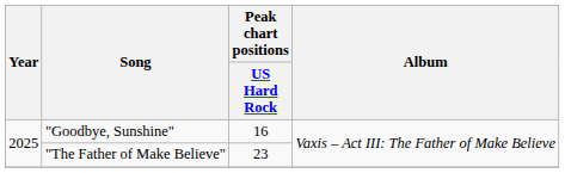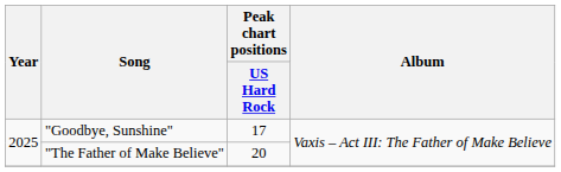"Goodbye, Sunshine" | Peak chart positions / US Hard Rock: 16 -> 17
"The Father of Make Believe" | Peak chart positions / US Hard Rock: 23 -> 20
